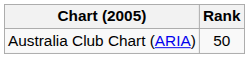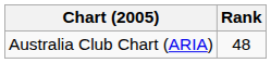Australia Club Chart (ARIA) | Rank: 50 -> 48
